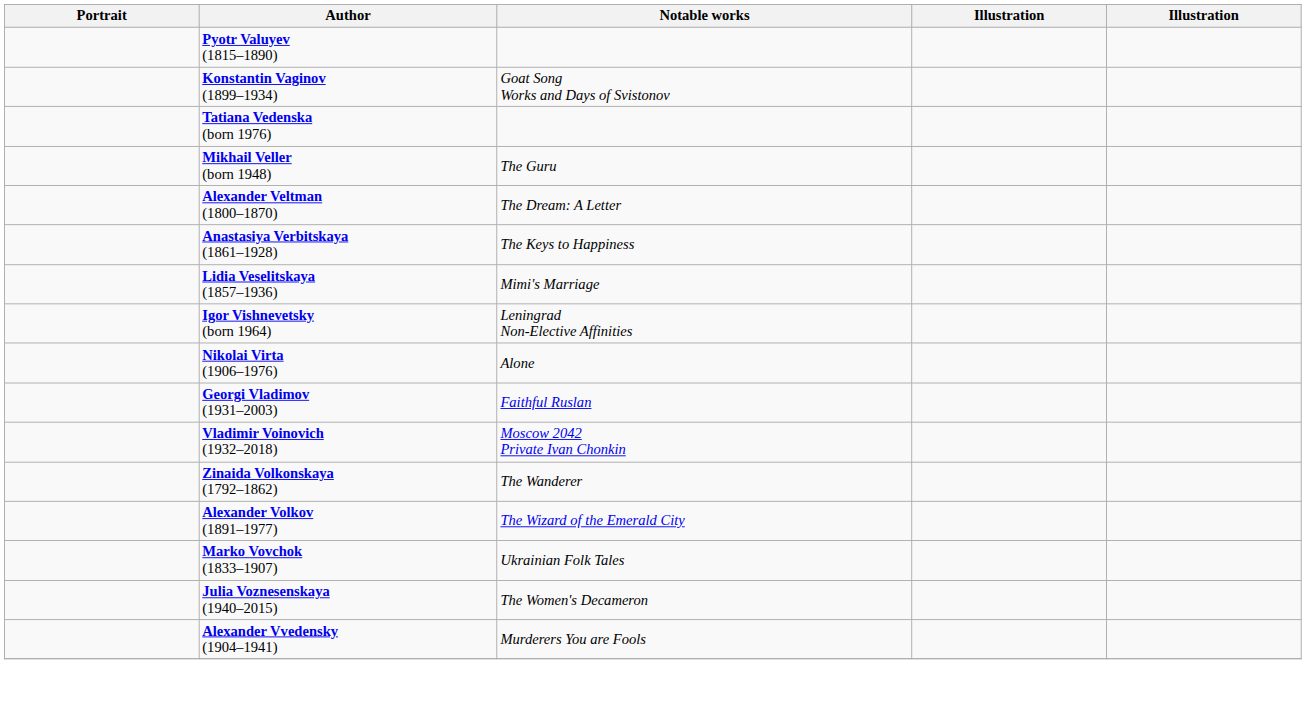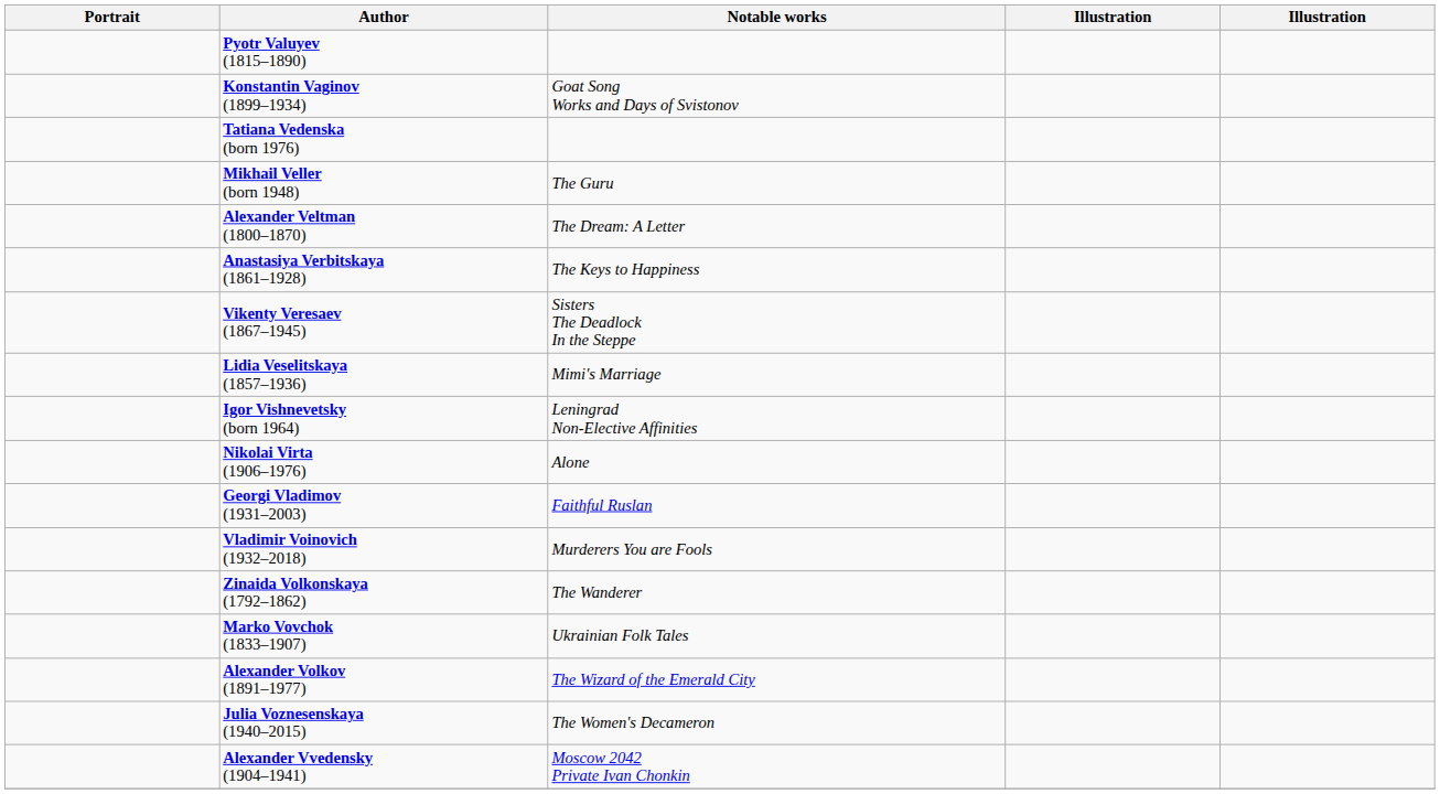+ row: Vikenty Veresaev (1867–1945) | Sisters The Deadlock In the Steppe
Vladimir Voinovich (1932–2018) | Notable works: Moscow 2042 Private Ivan Chonkin -> Murderers You are Fools
rows swapped: Alexander Volkov (1891–1977) <-> Marko Vovchok (1833–1907)
Alexander Vvedensky (1904–1941) | Notable works: Murderers You are Fools -> Moscow 2042 Private Ivan Chonkin
